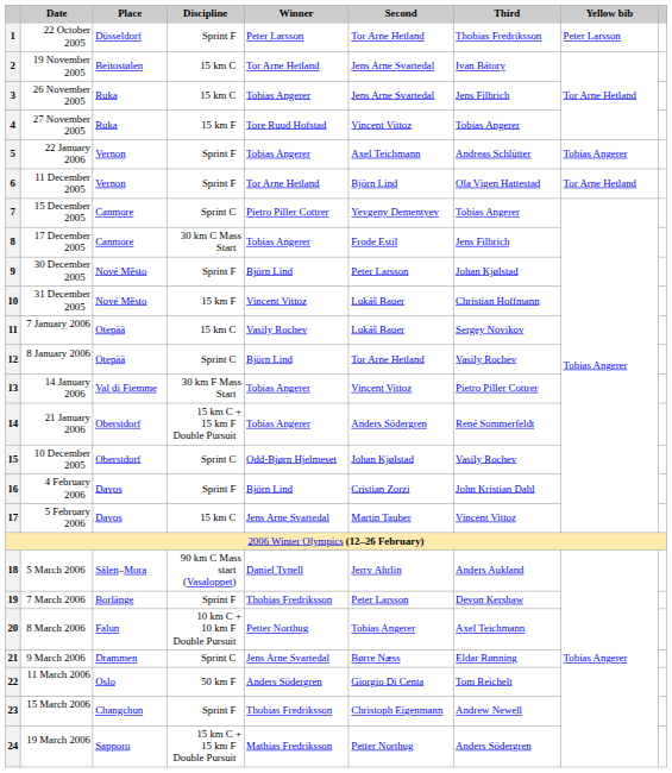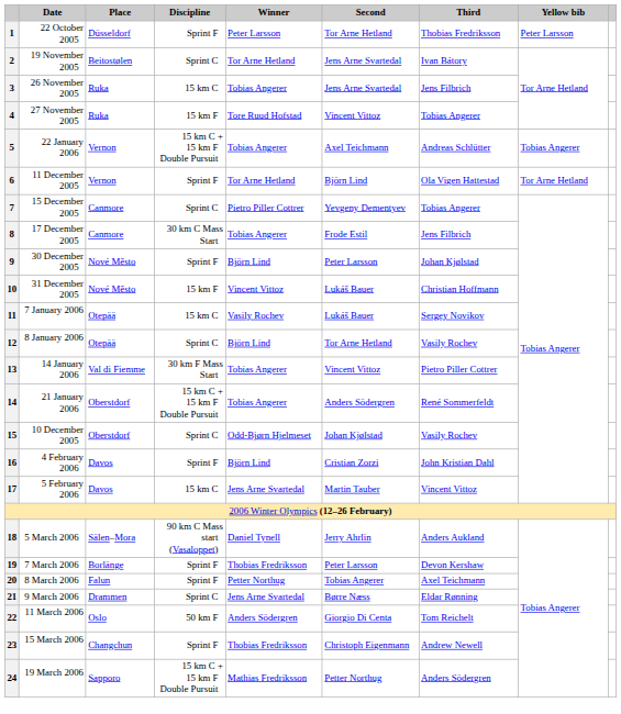2 | Discipline: 15 km C -> Sprint C
5 | Discipline: Sprint F -> 15 km C + 15 km F Double Pursuit
20 | Discipline: 10 km C + 10 km F Double Pursuit -> Sprint F
